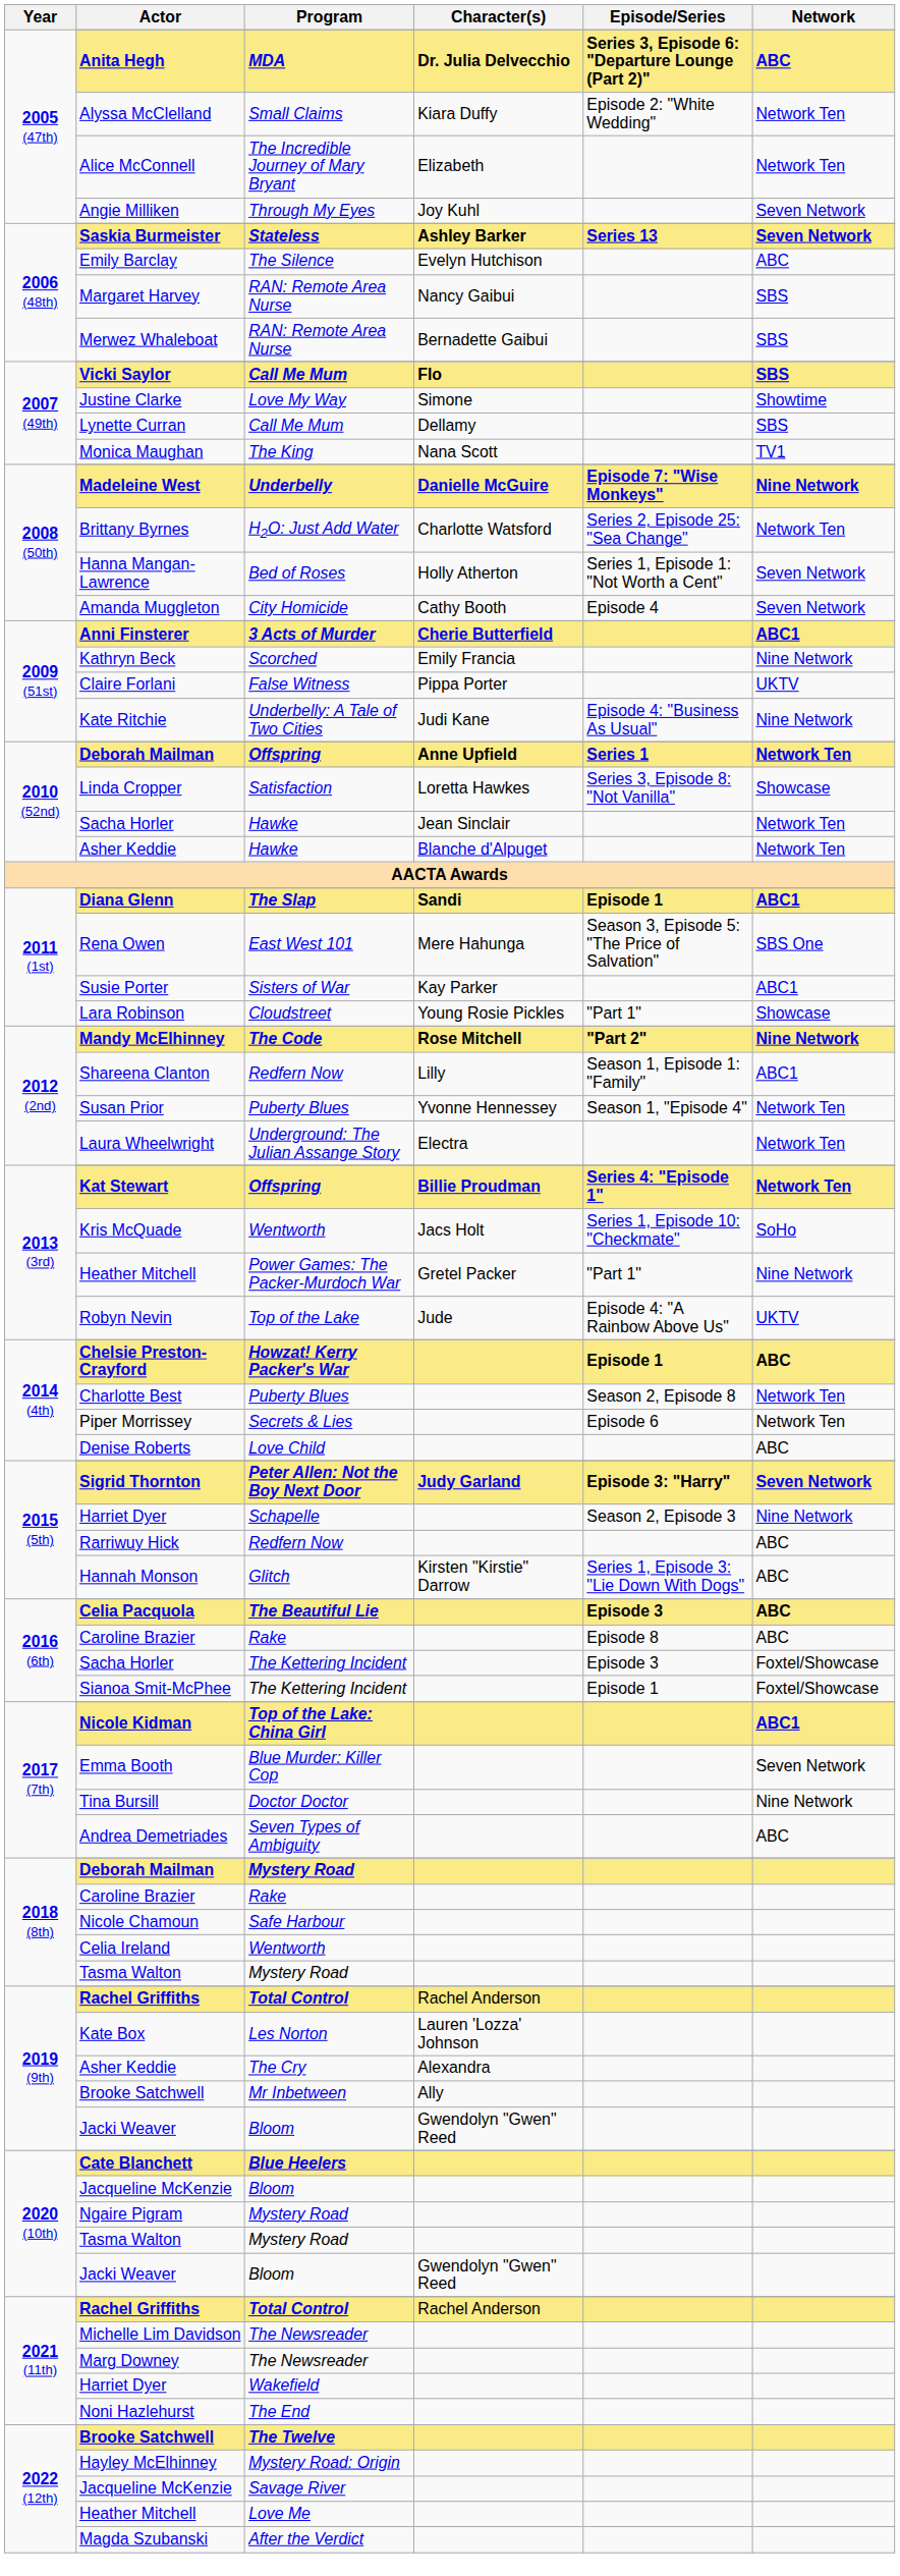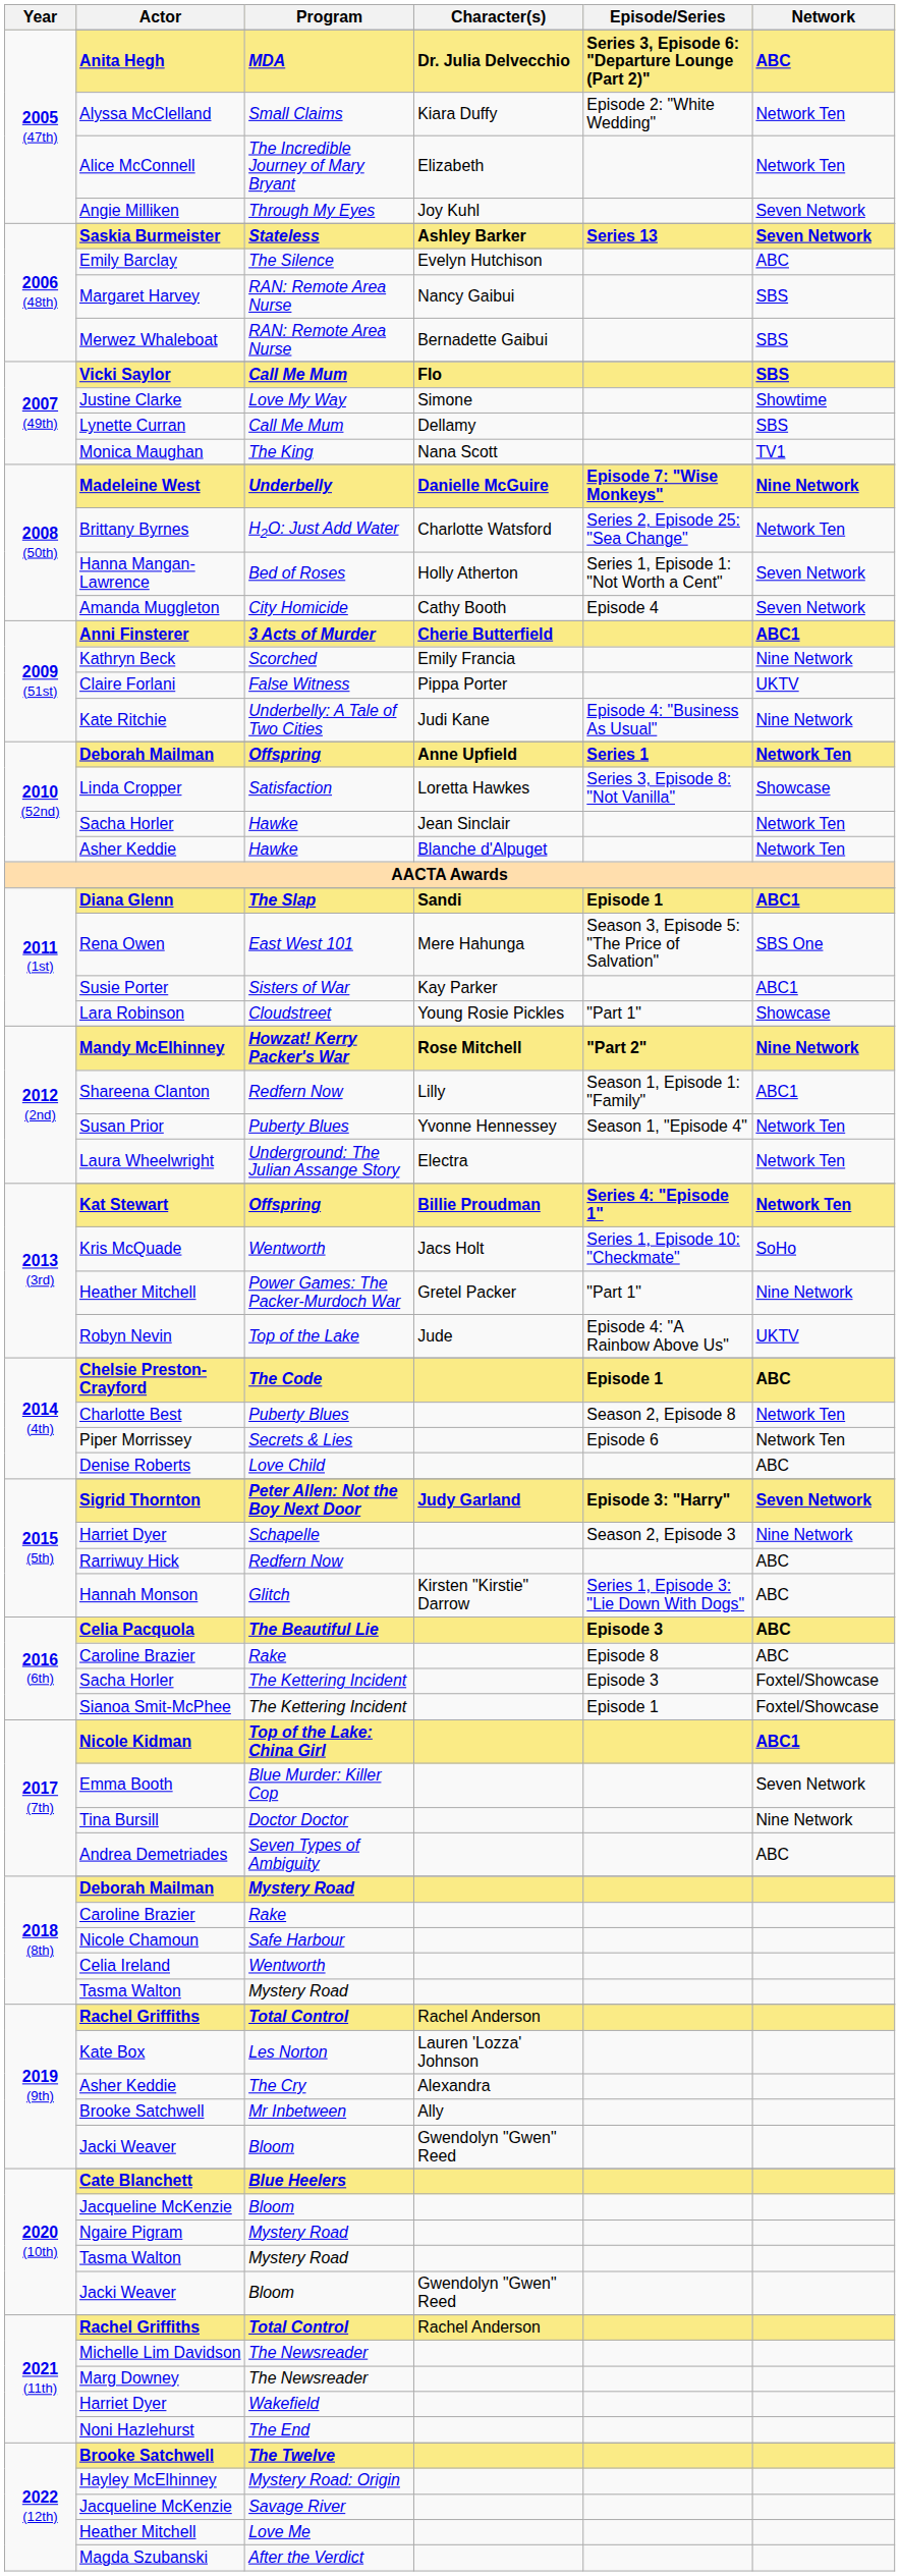Mandy McElhinney | Program: The Code -> Howzat! Kerry Packer's War
Chelsie Preston-Crayford | Program: Howzat! Kerry Packer's War -> The Code
